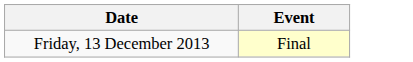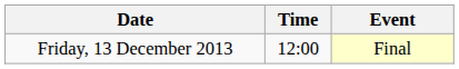+ column: Time | 12:00
